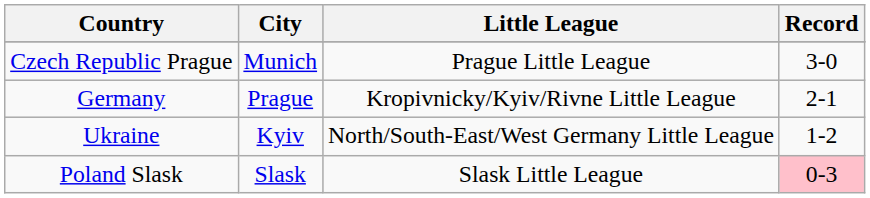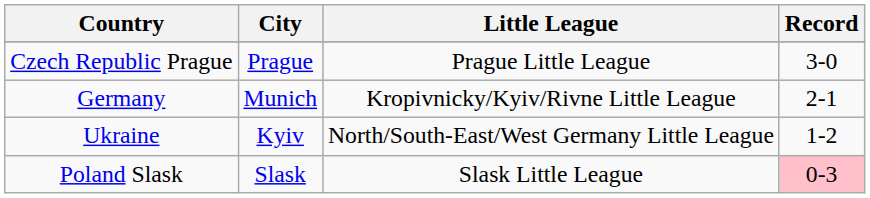Czech Republic Prague | City: Munich -> Prague
Germany | City: Prague -> Munich
